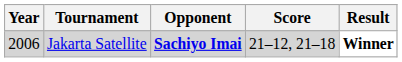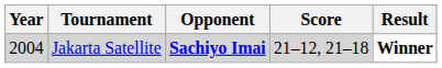Jakarta Satellite | Year: 2006 -> 2004
